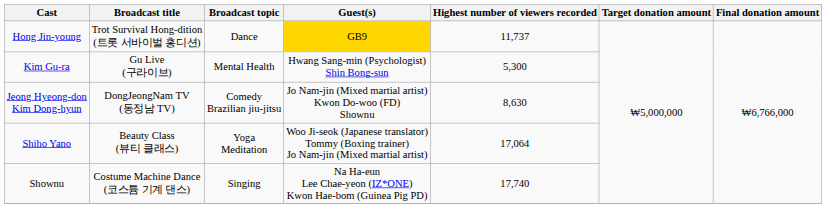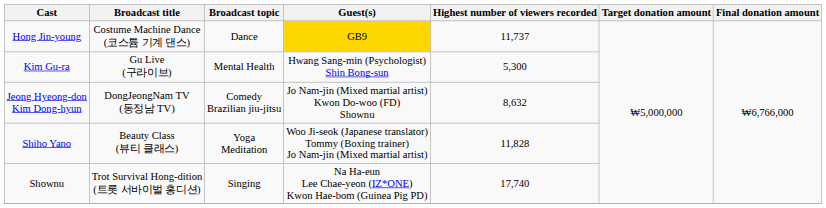Hong Jin-young | Broadcast title: Trot Survival Hong-dition (트롯 서바이벌 홍디션) -> Costume Machine Dance (코스튬 기계 댄스)
Jeong Hyeong-don Kim Dong-hyun | Highest number of viewers recorded: 8,630 -> 8,632
Shiho Yano | Highest number of viewers recorded: 17,064 -> 11,828
Shownu | Broadcast title: Costume Machine Dance (코스튬 기계 댄스) -> Trot Survival Hong-dition (트롯 서바이벌 홍디션)
